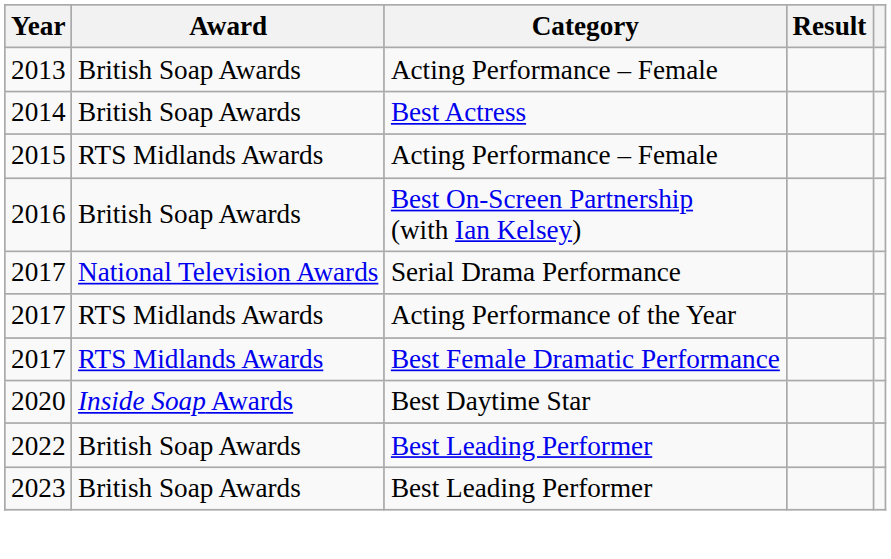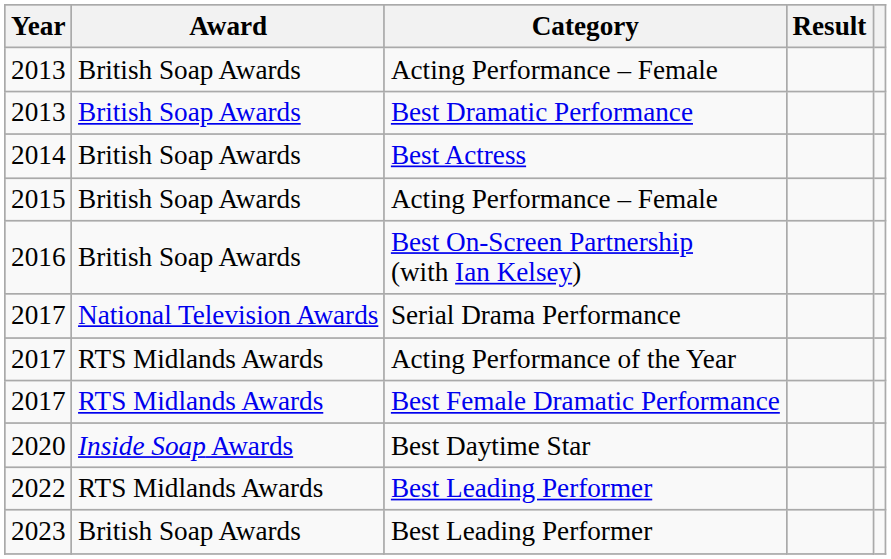+ row: 2013 | British Soap Awards | Best Dramatic Performance
2015 / Acting Performance – Female | Award: RTS Midlands Awards -> British Soap Awards
2022 / Best Leading Performer | Award: British Soap Awards -> RTS Midlands Awards
